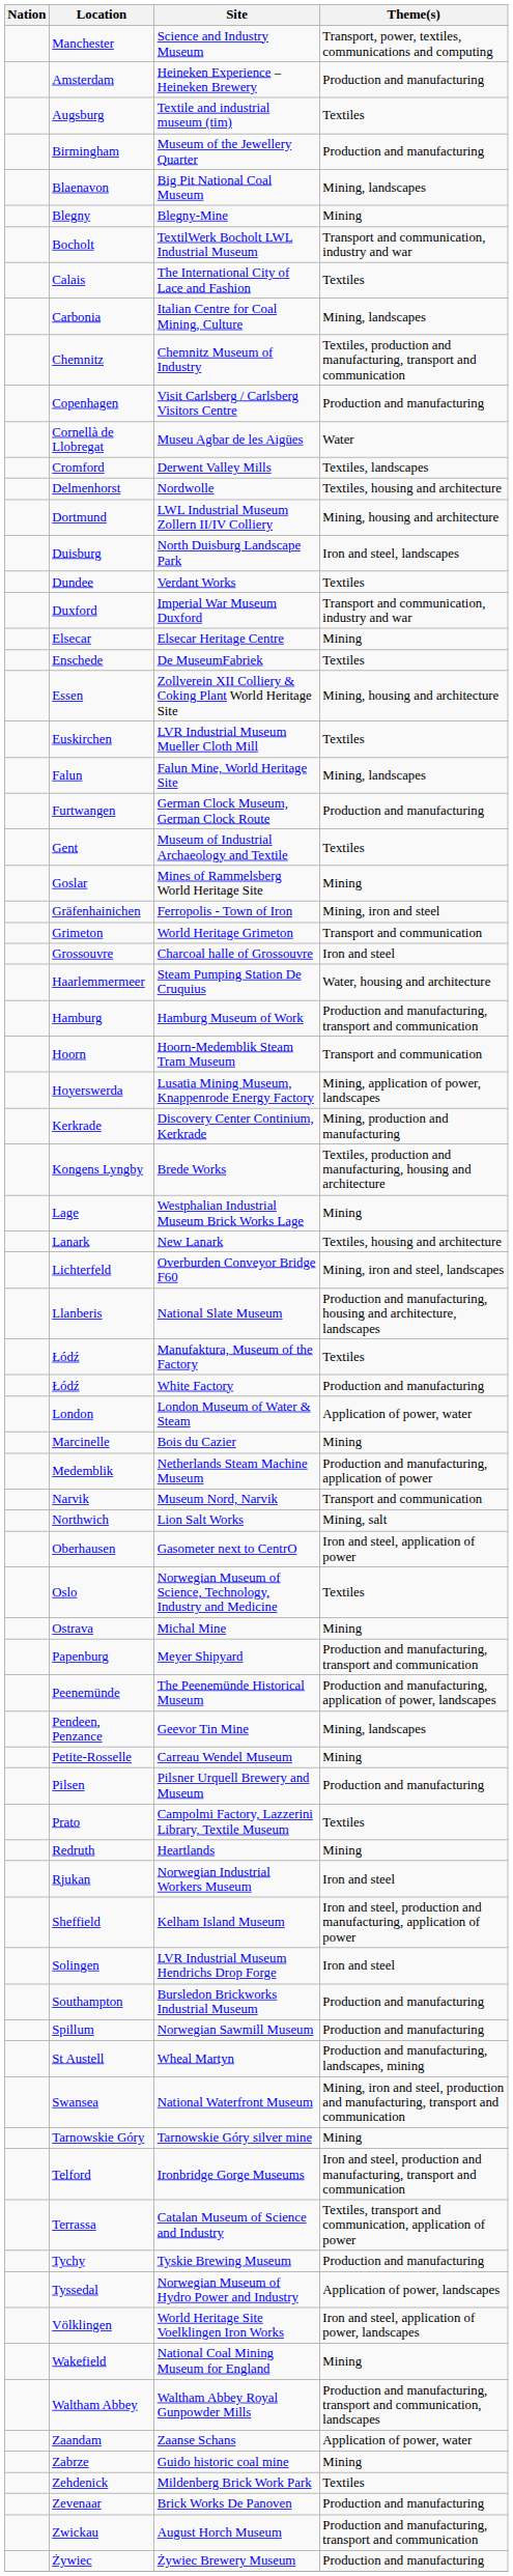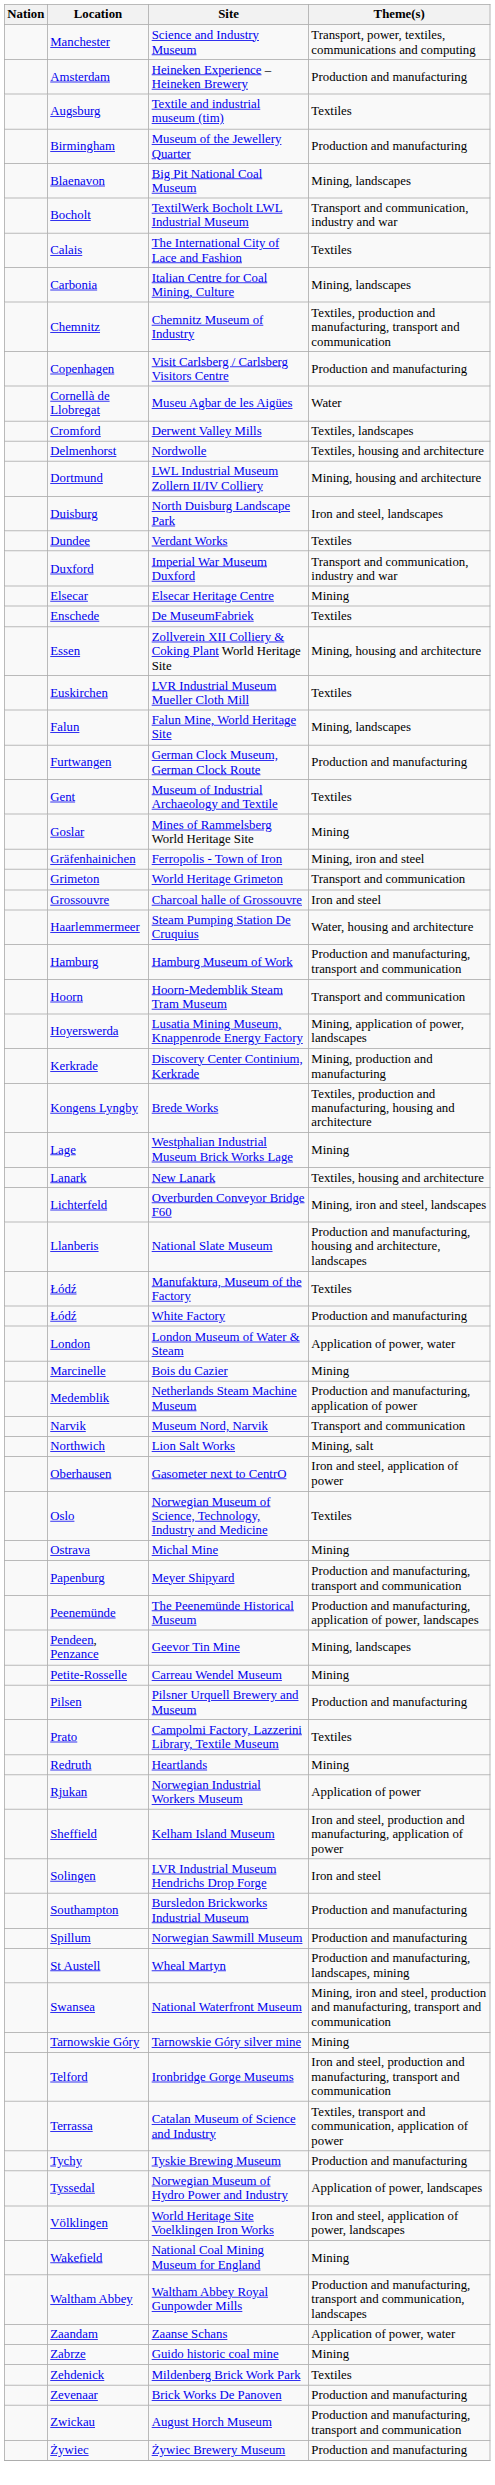- row: Blegny | Blegny-Mine | Mining
Norwegian Industrial Workers Museum | Theme(s): Iron and steel -> Application of power
